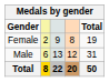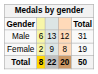rows swapped: Male <-> Female
